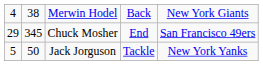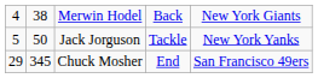rows swapped: Jack Jorguson <-> Chuck Mosher
